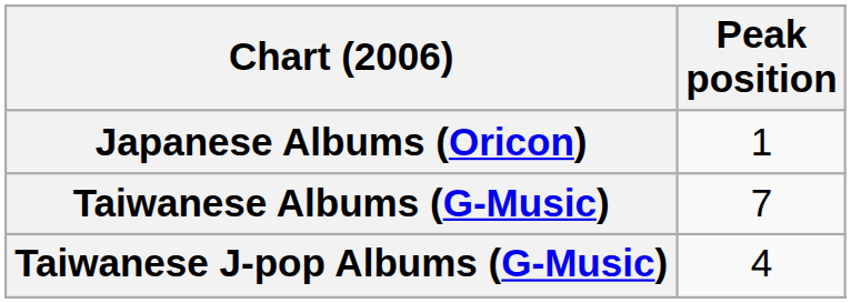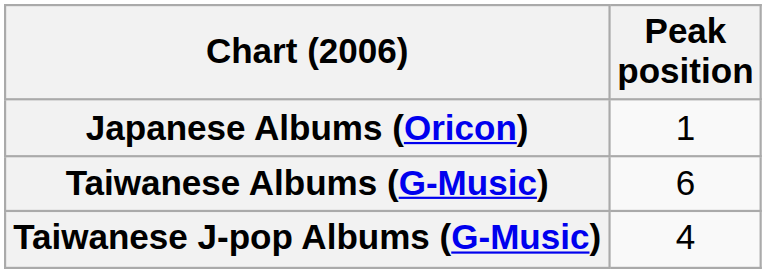Taiwanese Albums (G-Music) | Peak position: 7 -> 6
